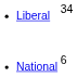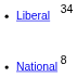National | column 2: 6 -> 8
